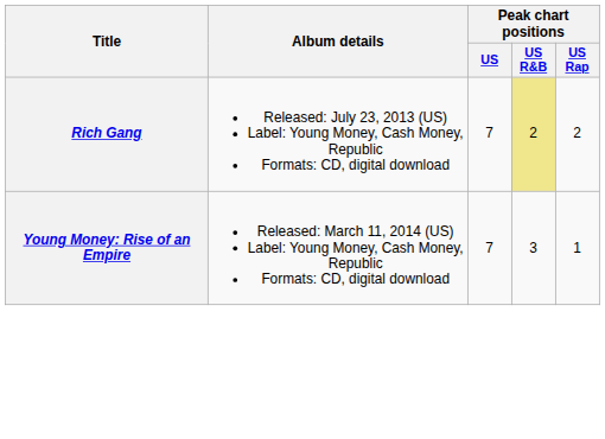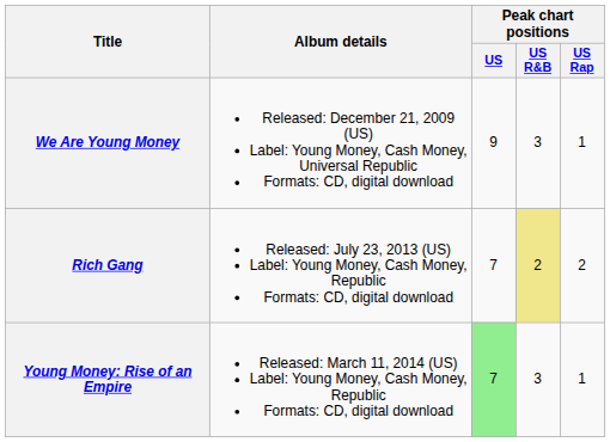+ row: We Are Young Money | Released: December 21, 2009 (US) Label: Young Money, Cash Money, Universal Republic Formats: CD, digital download | 9 | 3 | 1
Young Money: Rise of an Empire | Peak chart positions / US: no background -> lightgreen background
